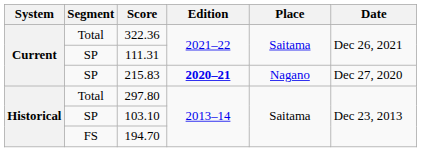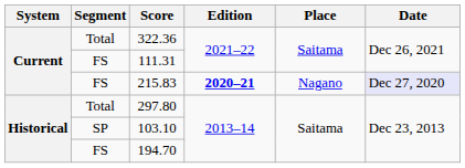111.31 | Segment: SP -> FS
215.83 | Segment: SP -> FS
215.83 | Date: no background -> lavender background
